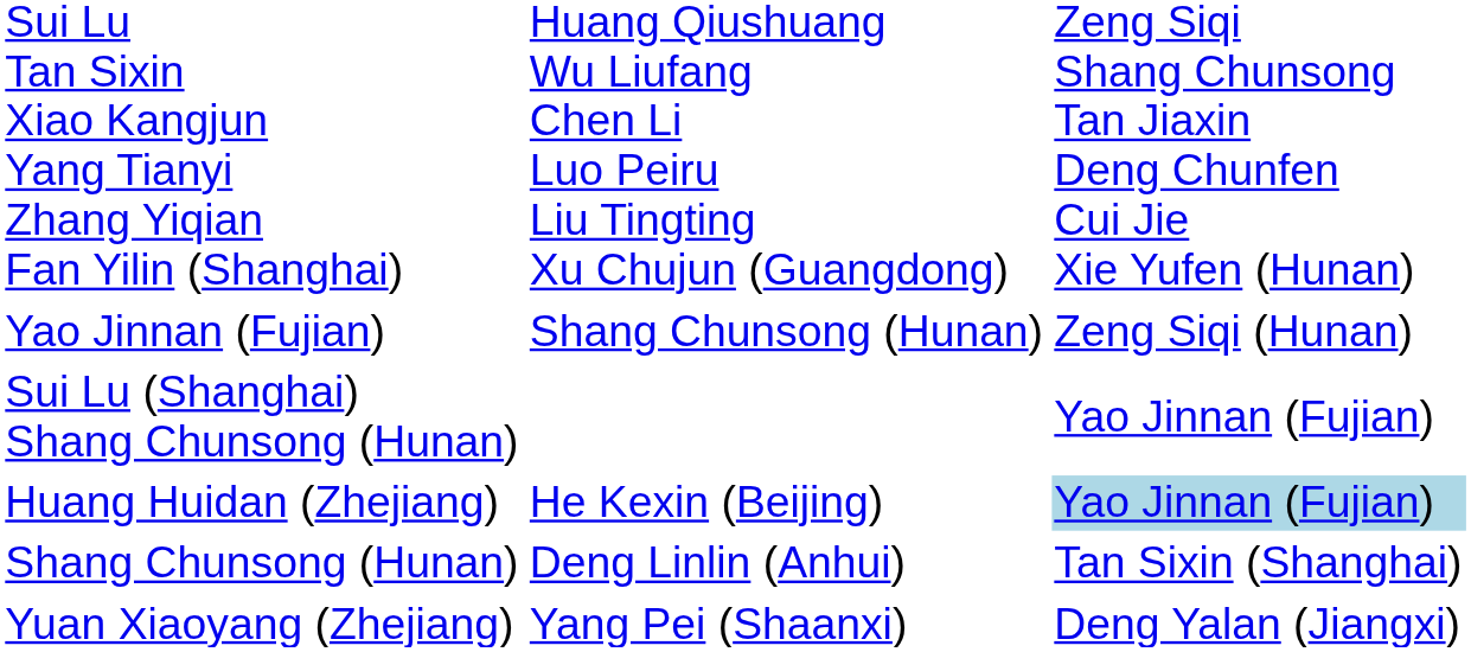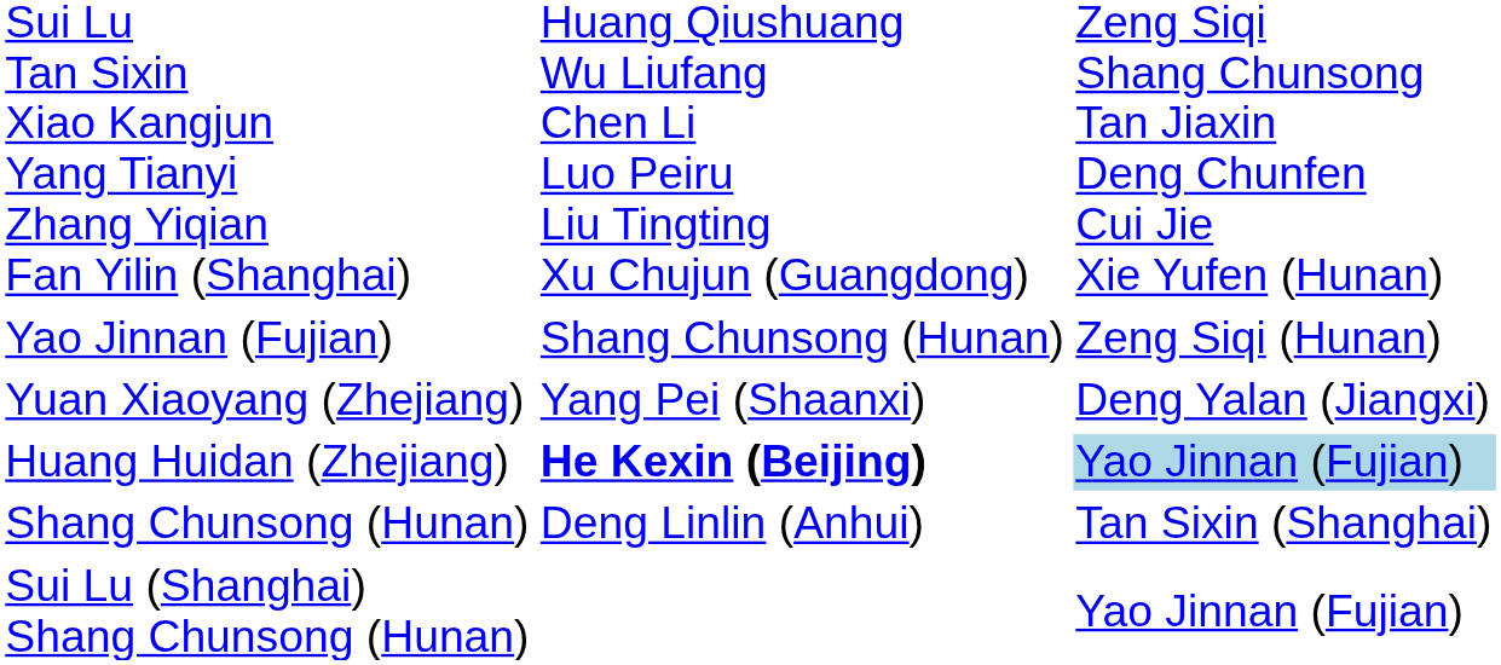rows swapped: Yuan Xiaoyang (Zhejiang) <-> Sui Lu (Shanghai) Shang Chunsong (Hunan)
Huang Huidan (Zhejiang) | column 3: normal -> bold
